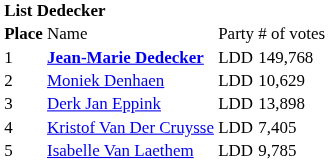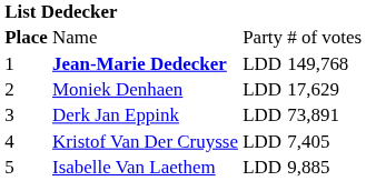Moniek Denhaen | column 4: 10,629 -> 17,629
Derk Jan Eppink | column 4: 13,898 -> 73,891
Isabelle Van Laethem | column 4: 9,785 -> 9,885
